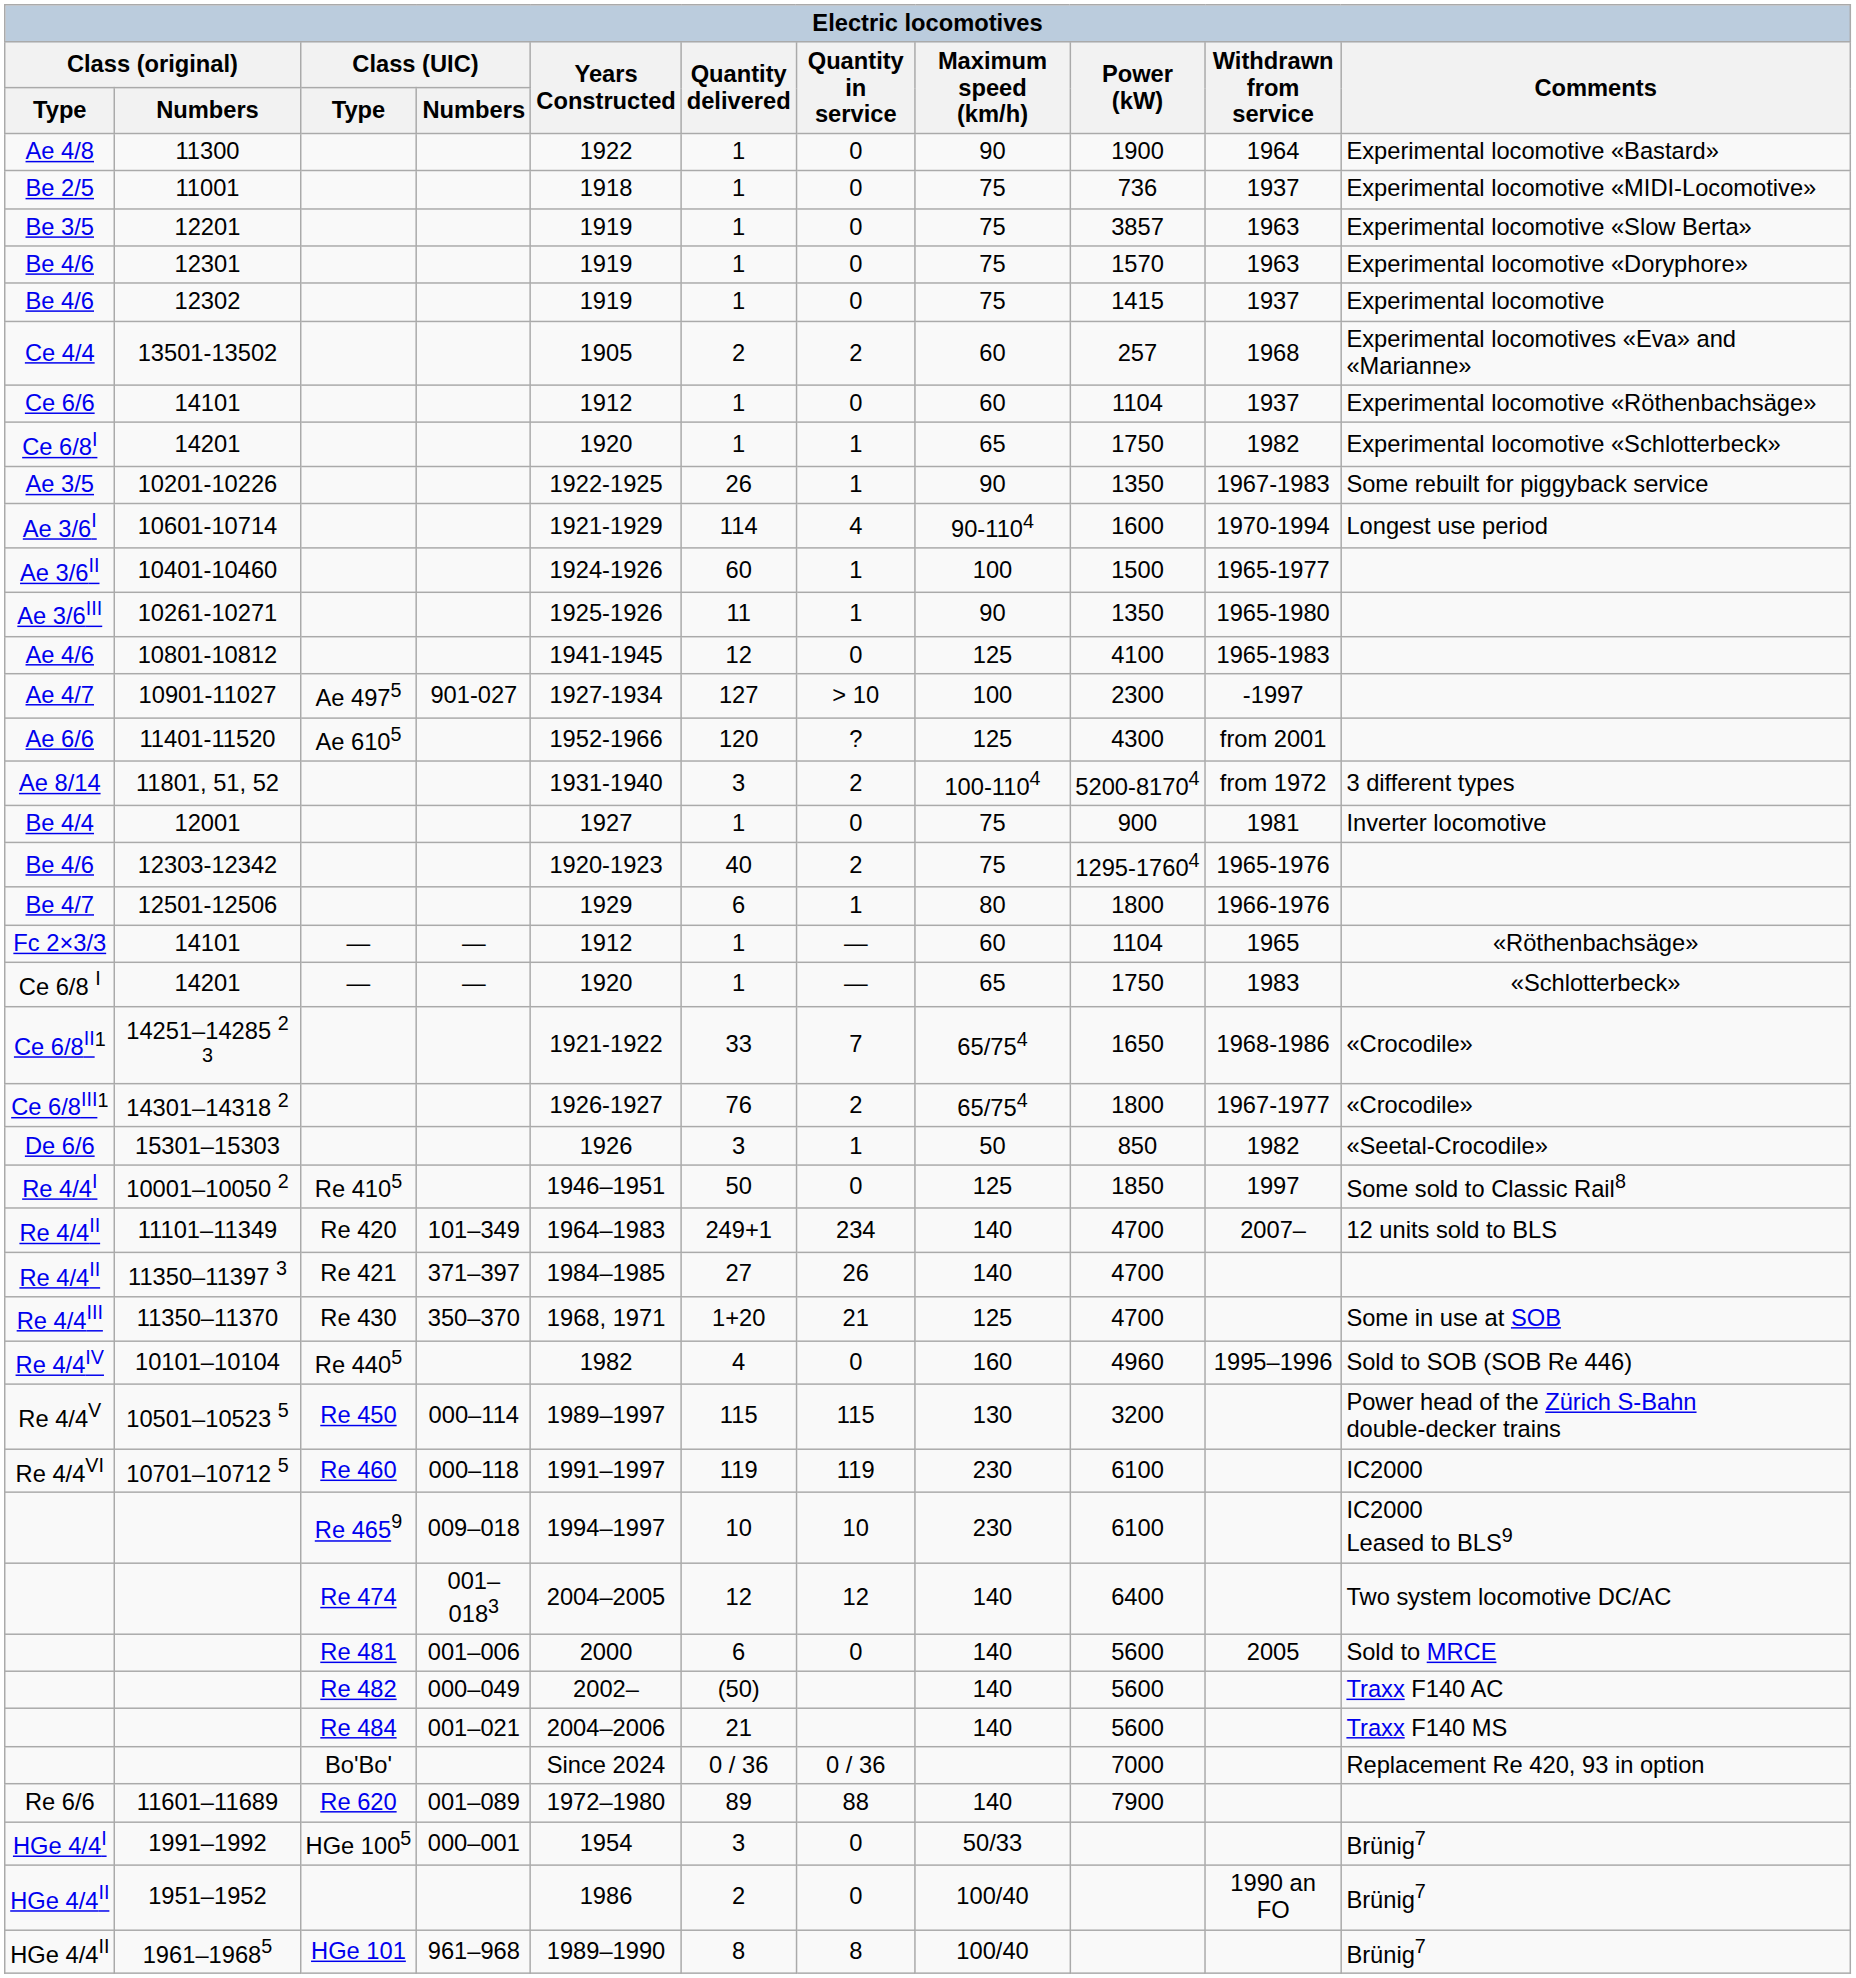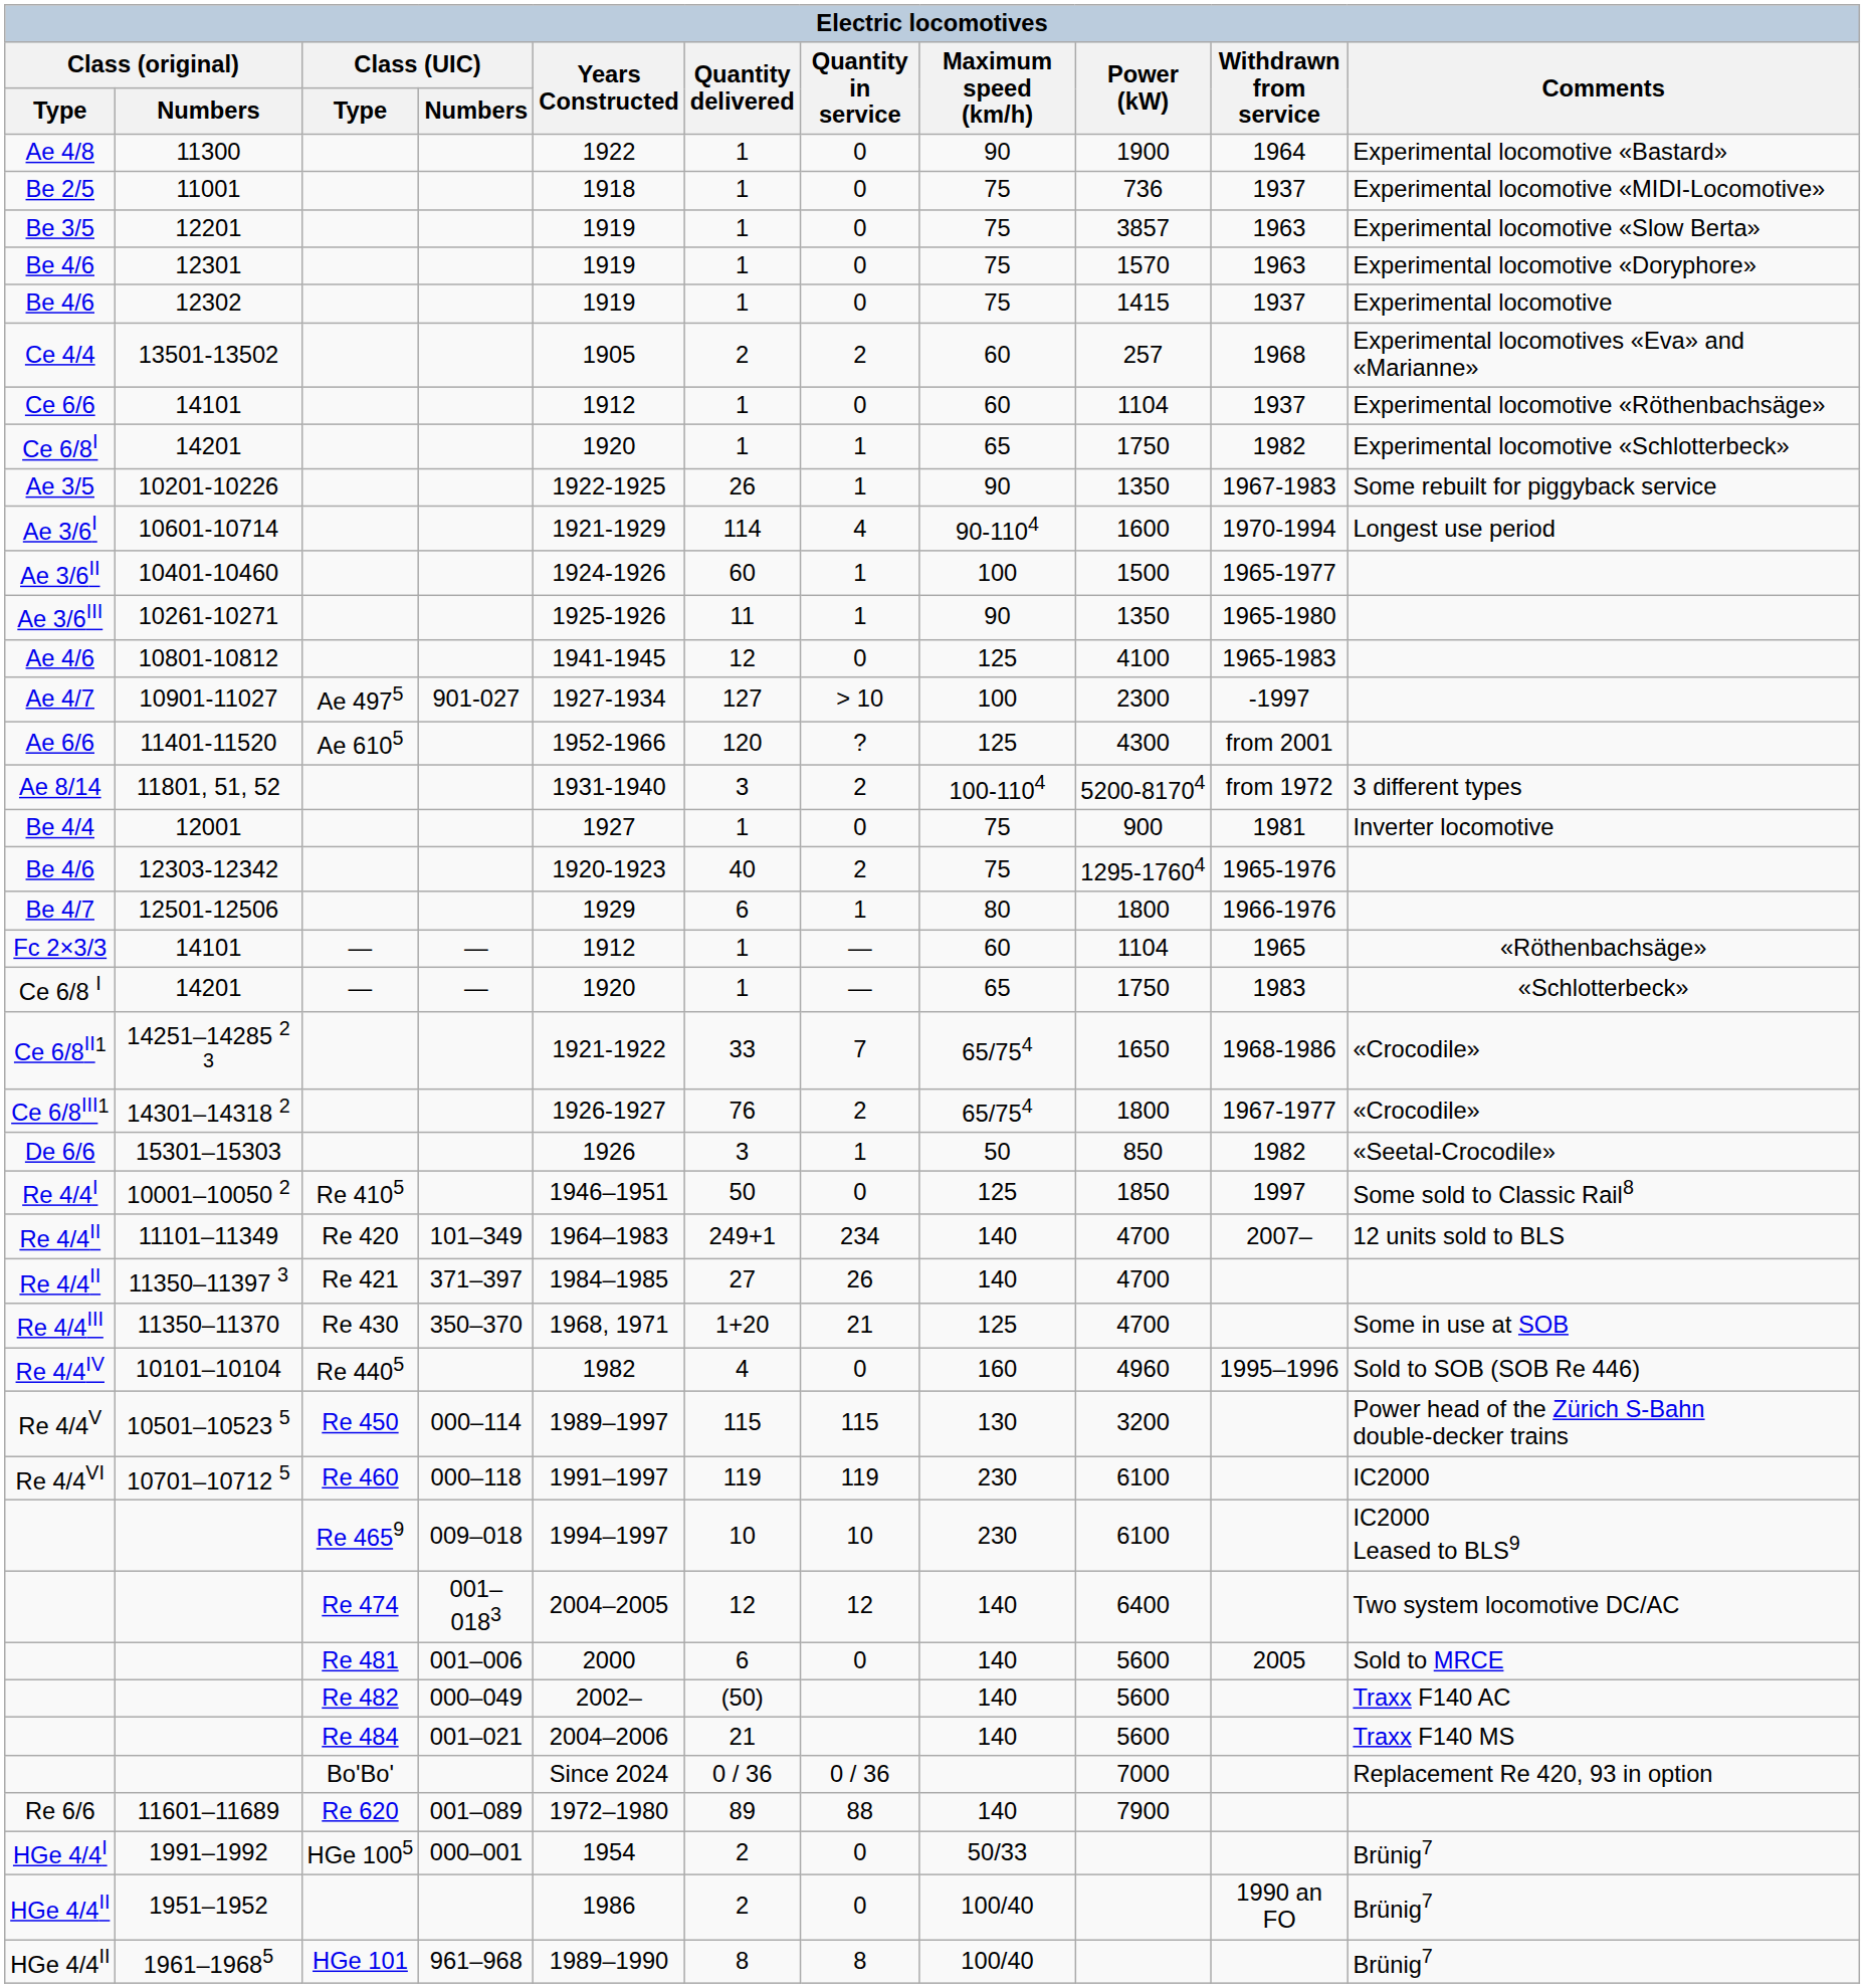1991–1992 | Quantity delivered: 3 -> 2
